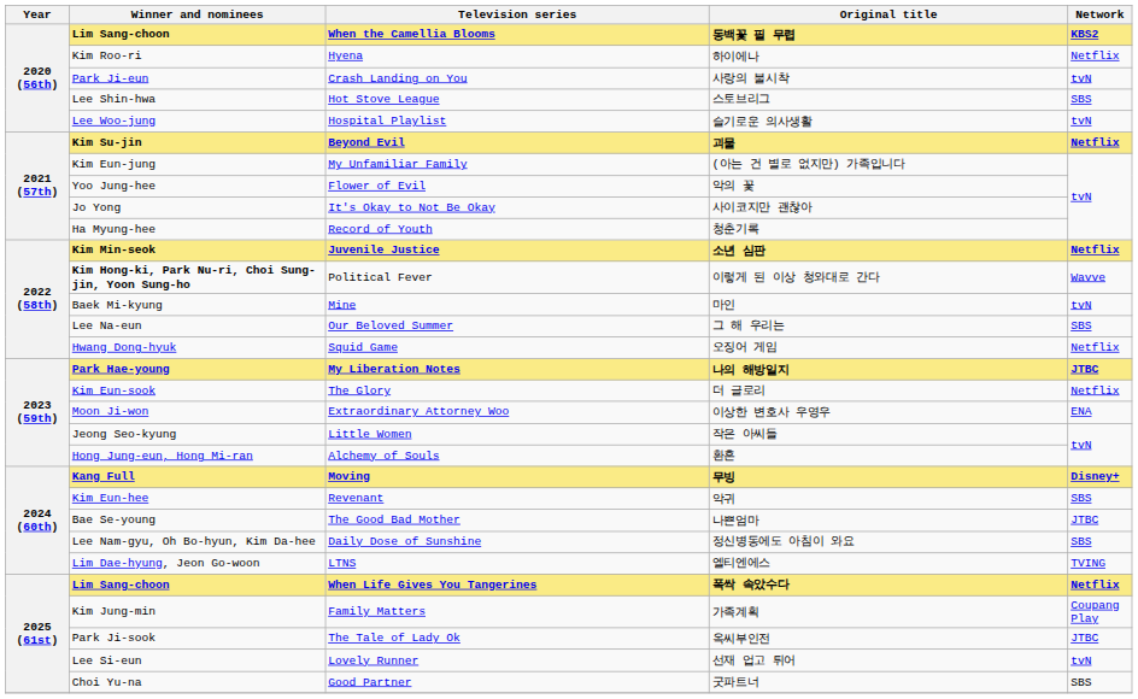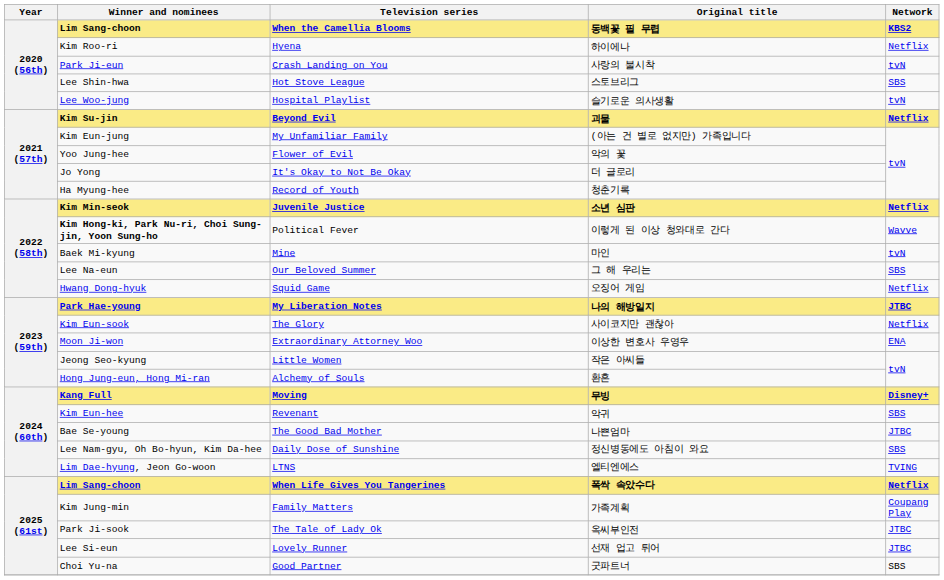It's Okay to Not Be Okay | Original title: 사이코지만 괜찮아 -> 더 글로리
The Glory | Original title: 더 글로리 -> 사이코지만 괜찮아
Lovely Runner | Network: tvN -> JTBC
